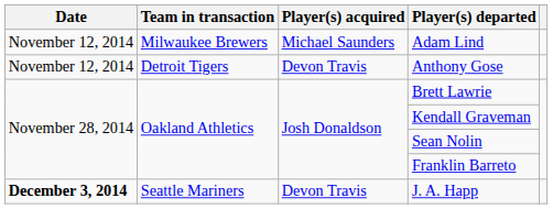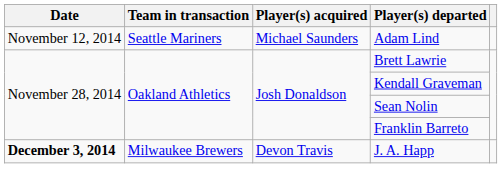Adam Lind | Team in transaction: Milwaukee Brewers -> Seattle Mariners
- row: November 12, 2014 | Detroit Tigers | Devon Travis | Anthony Gose
J. A. Happ | Team in transaction: Seattle Mariners -> Milwaukee Brewers
